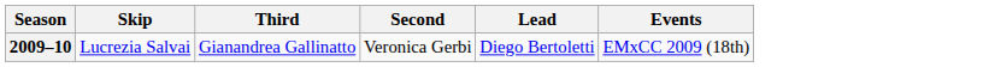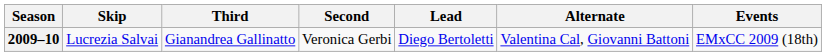+ column: Alternate | Valentina Cal, Giovanni Battoni
